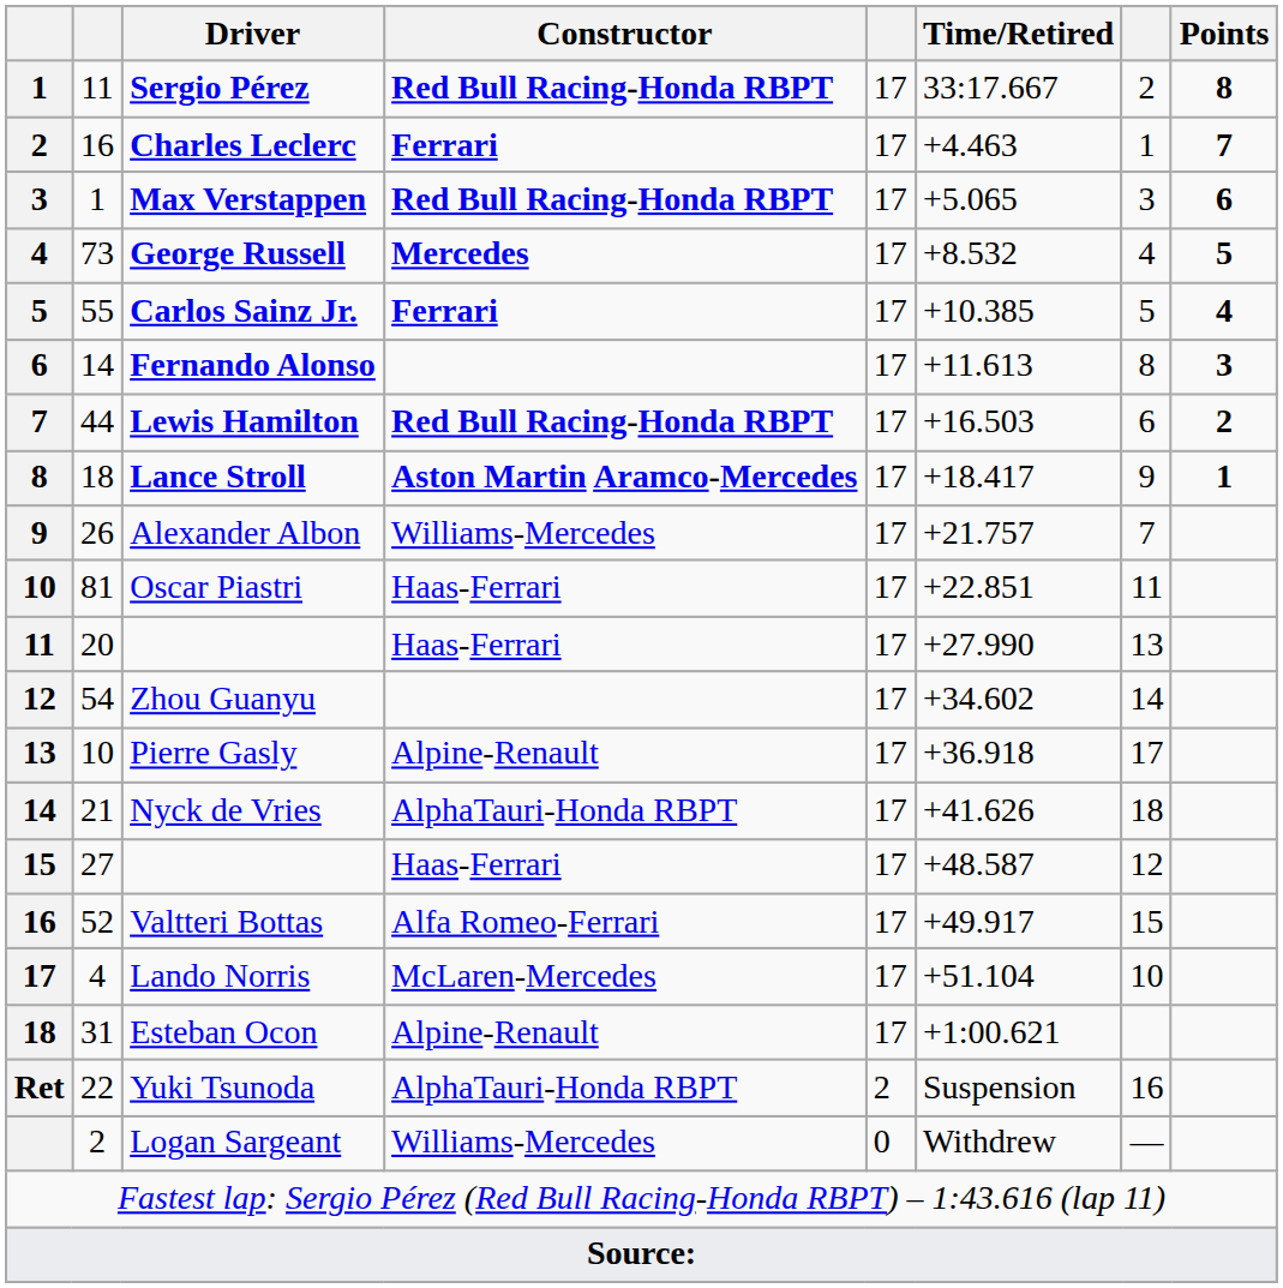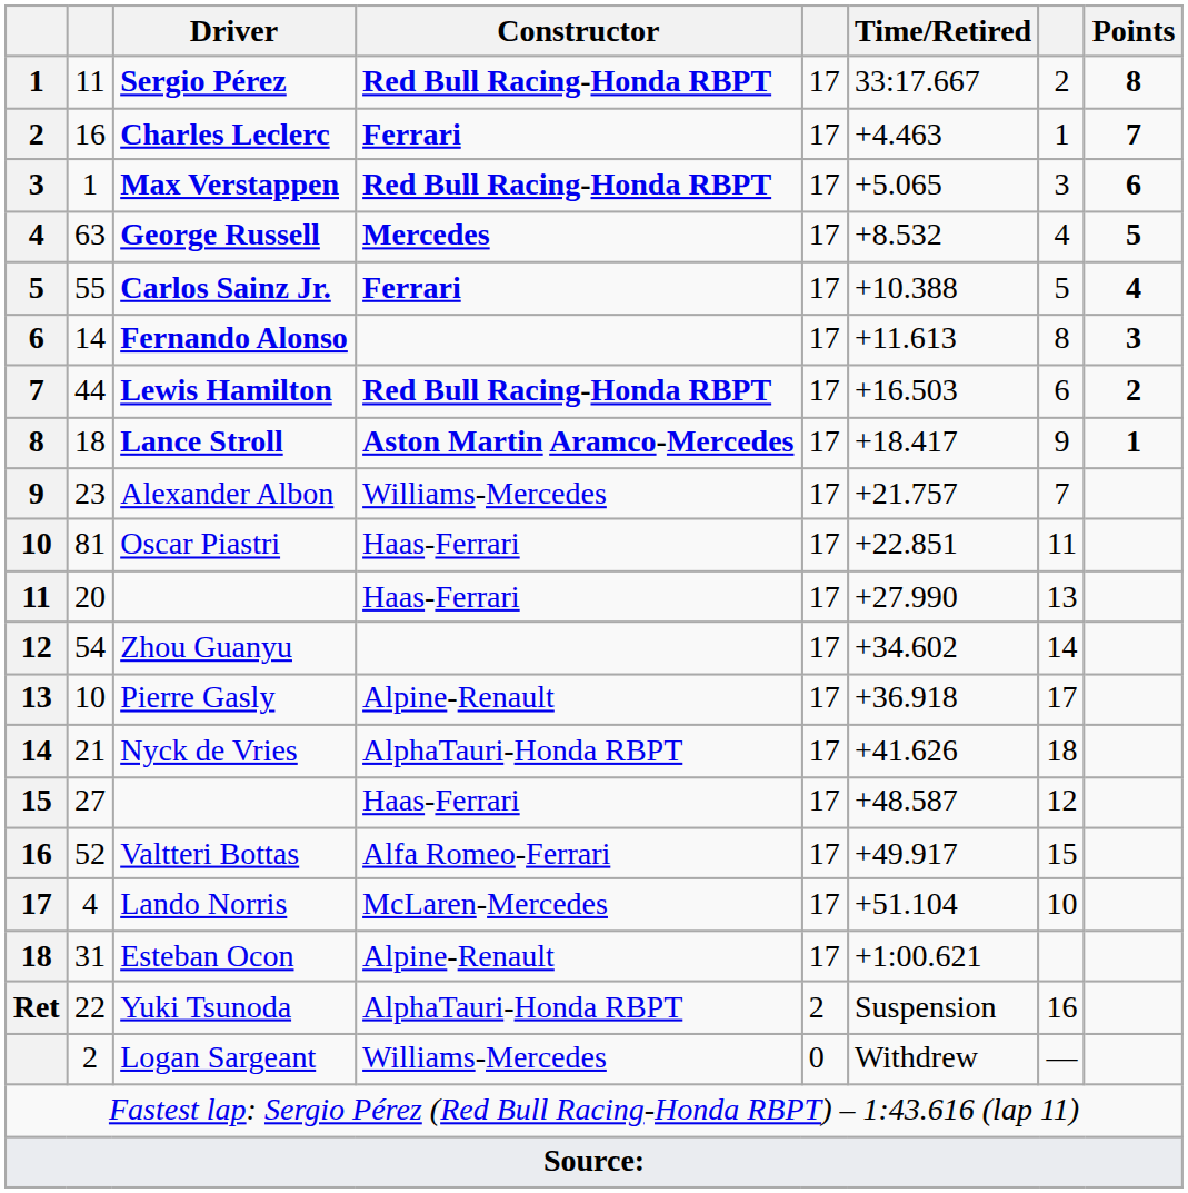George Russell | column 2: 73 -> 63
Carlos Sainz Jr. | Time/Retired: +10.385 -> +10.388
Alexander Albon | column 2: 26 -> 23
